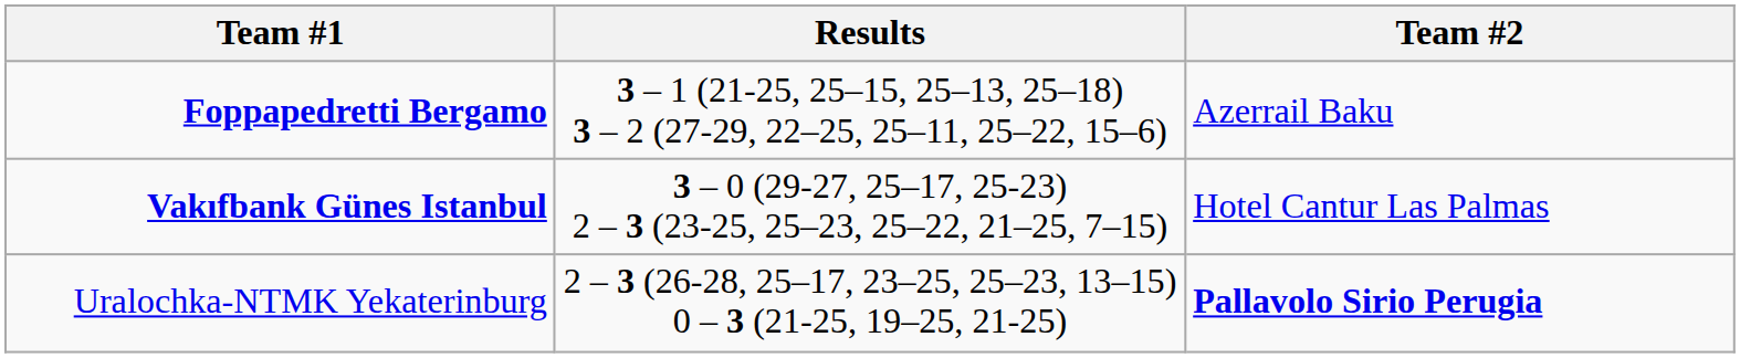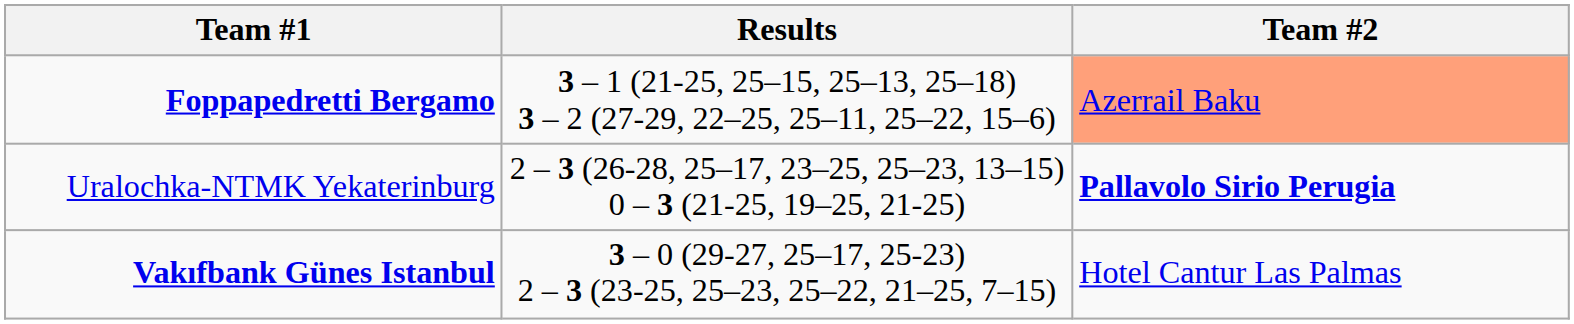Foppapedretti Bergamo | Team #2: no background -> lightsalmon background
rows swapped: Vakıfbank Günes Istanbul <-> Uralochka-NTMK Yekaterinburg
